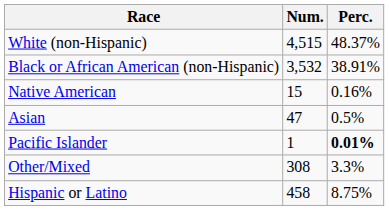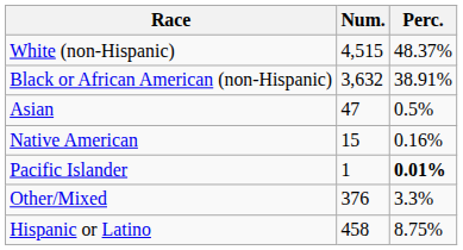Black or African American (non-Hispanic) | Num.: 3,532 -> 3,632
rows swapped: Native American <-> Asian
Other/Mixed | Num.: 308 -> 376
